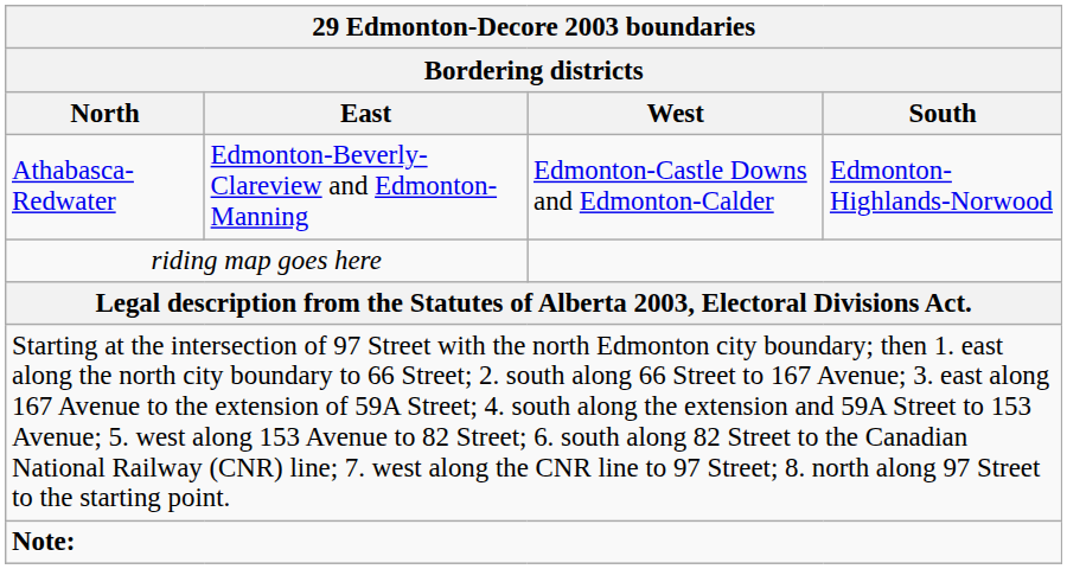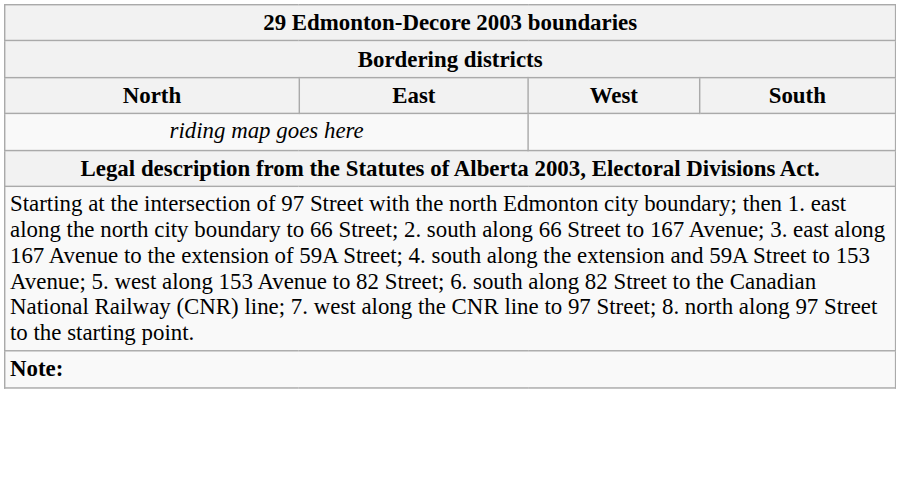- row: Athabasca-Redwater | Edmonton-Beverly-Clareview and Edmonton-Manning | Edmonton-Castle Downs and Edmonton-Calder | Edmonton-Highlands-Norwood
